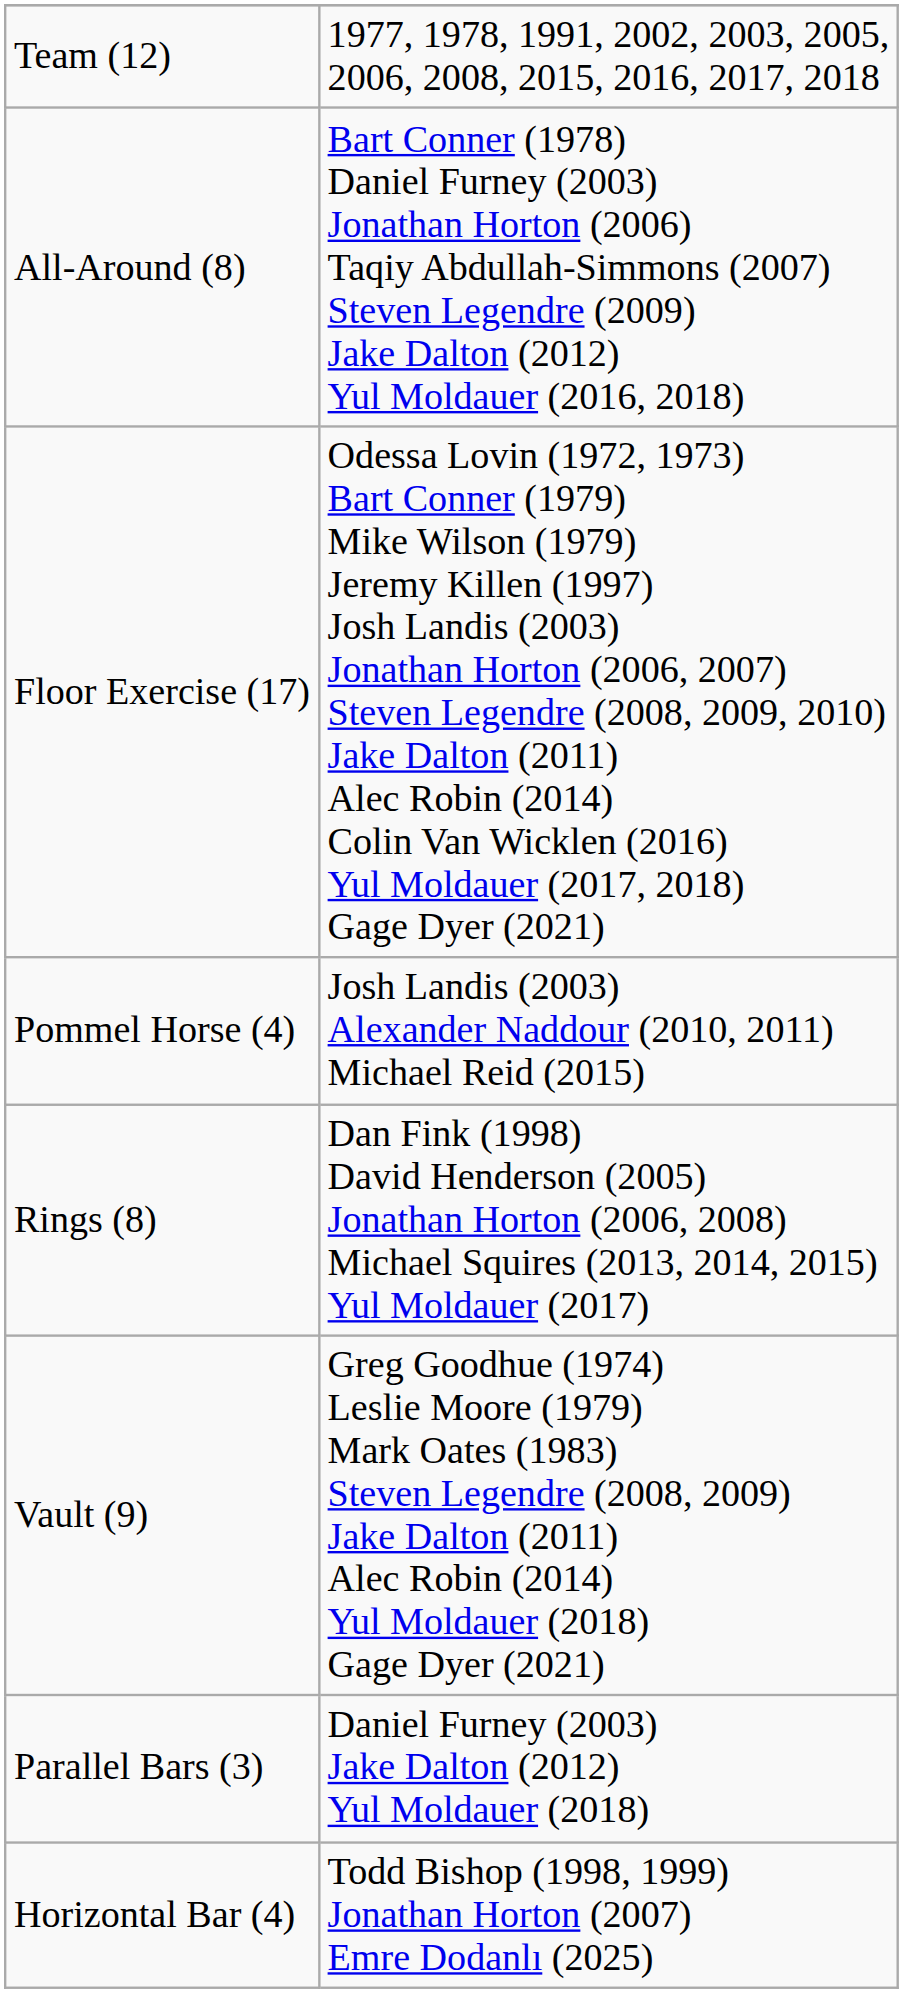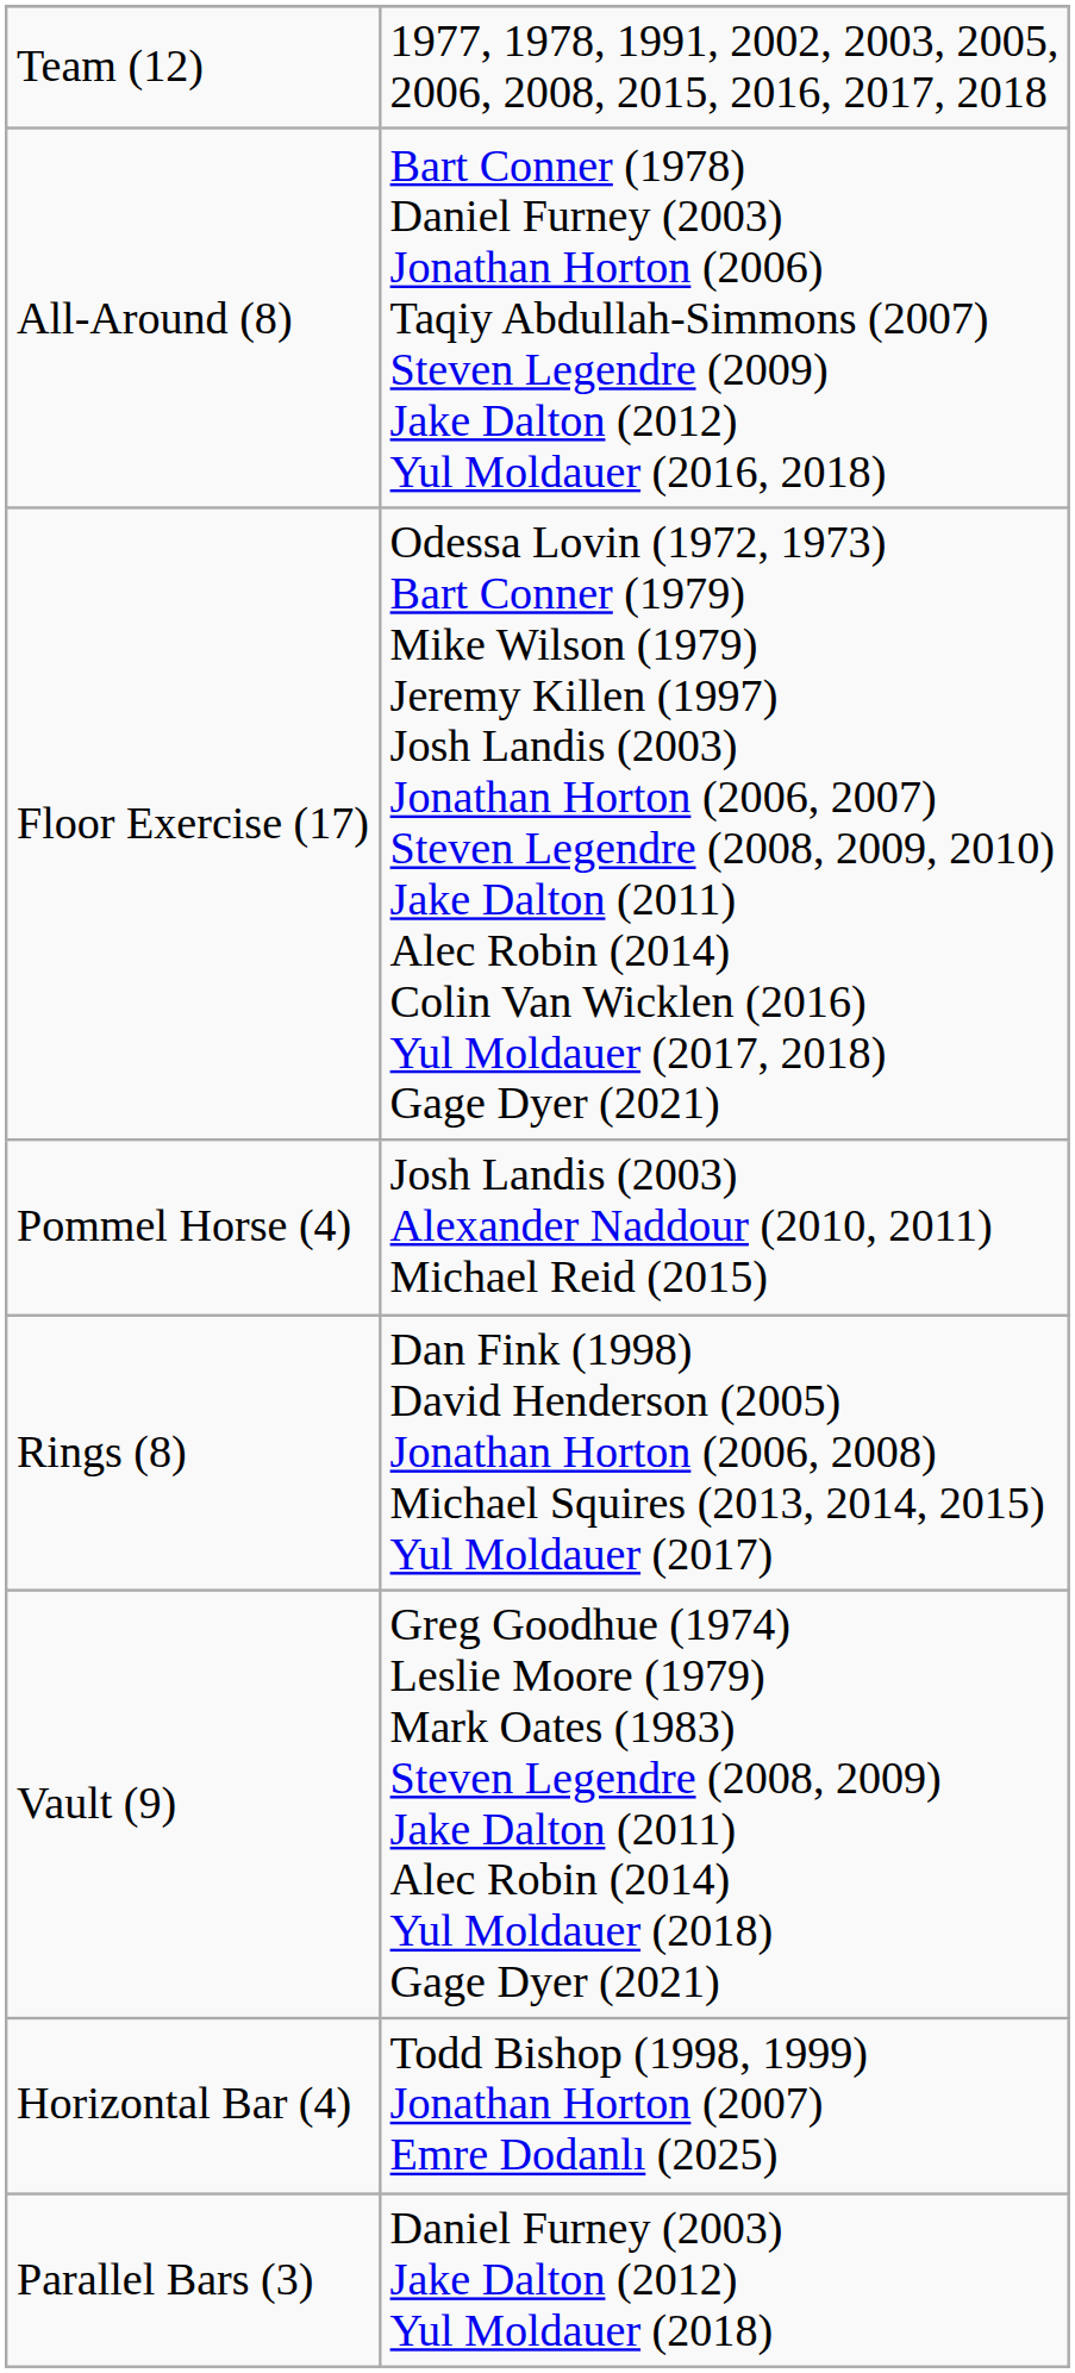rows swapped: Parallel Bars (3) <-> Horizontal Bar (4)
